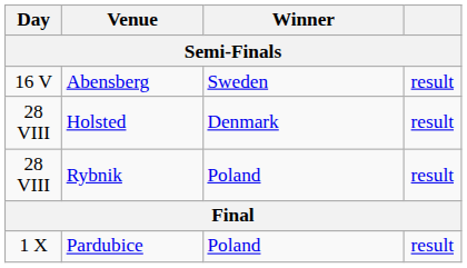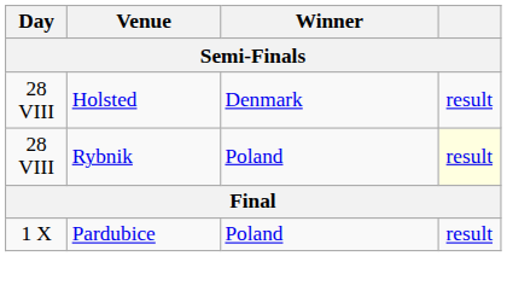- row: 16 V | Abensberg | Sweden | result
Rybnik | column 4: no background -> lightyellow background
